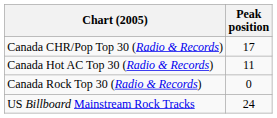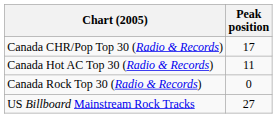US Billboard Mainstream Rock Tracks | Peak position: 24 -> 27
